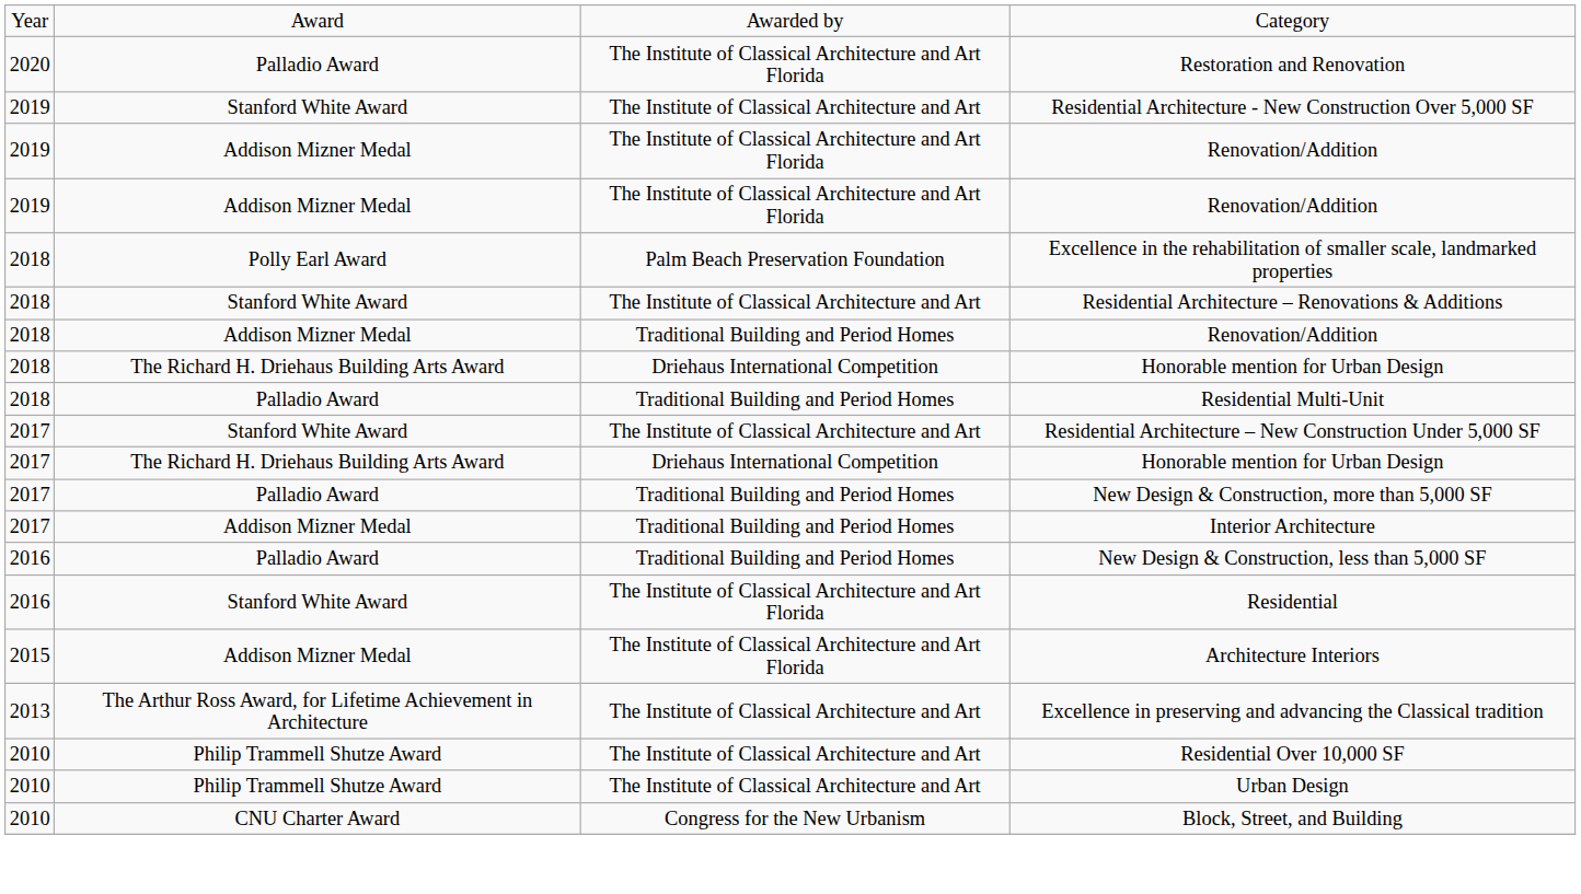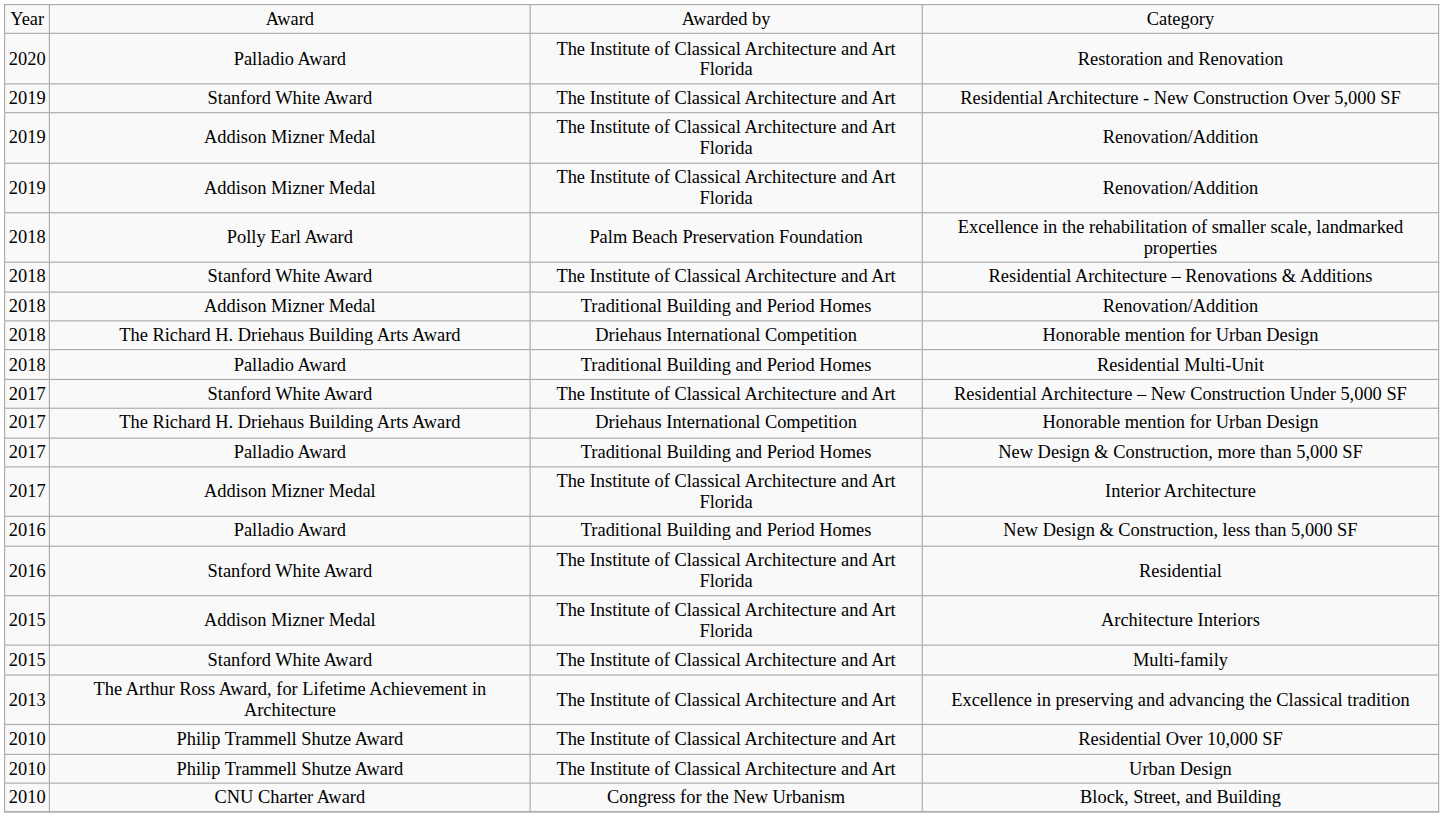Interior Architecture | column 3: Traditional Building and Period Homes -> The Institute of Classical Architecture and Art Florida
+ row: 2015 | Stanford White Award | The Institute of Classical Architecture and Art | Multi-family
